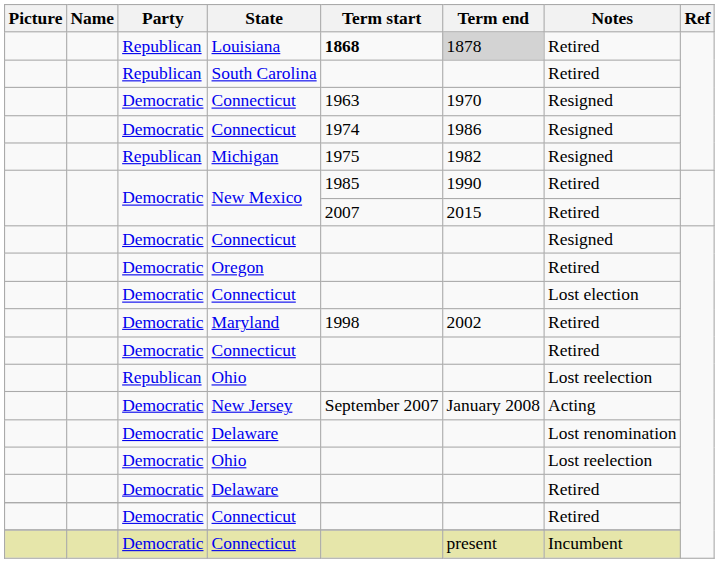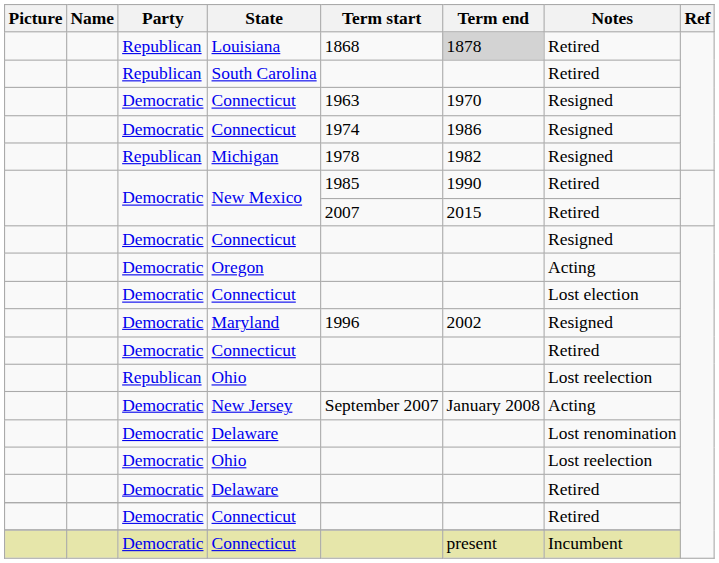Louisiana | Term start: bold -> normal
Michigan | Term start: 1975 -> 1978
Oregon | Notes: Retired -> Acting
Maryland | Term start: 1998 -> 1996
Maryland | Notes: Retired -> Resigned
